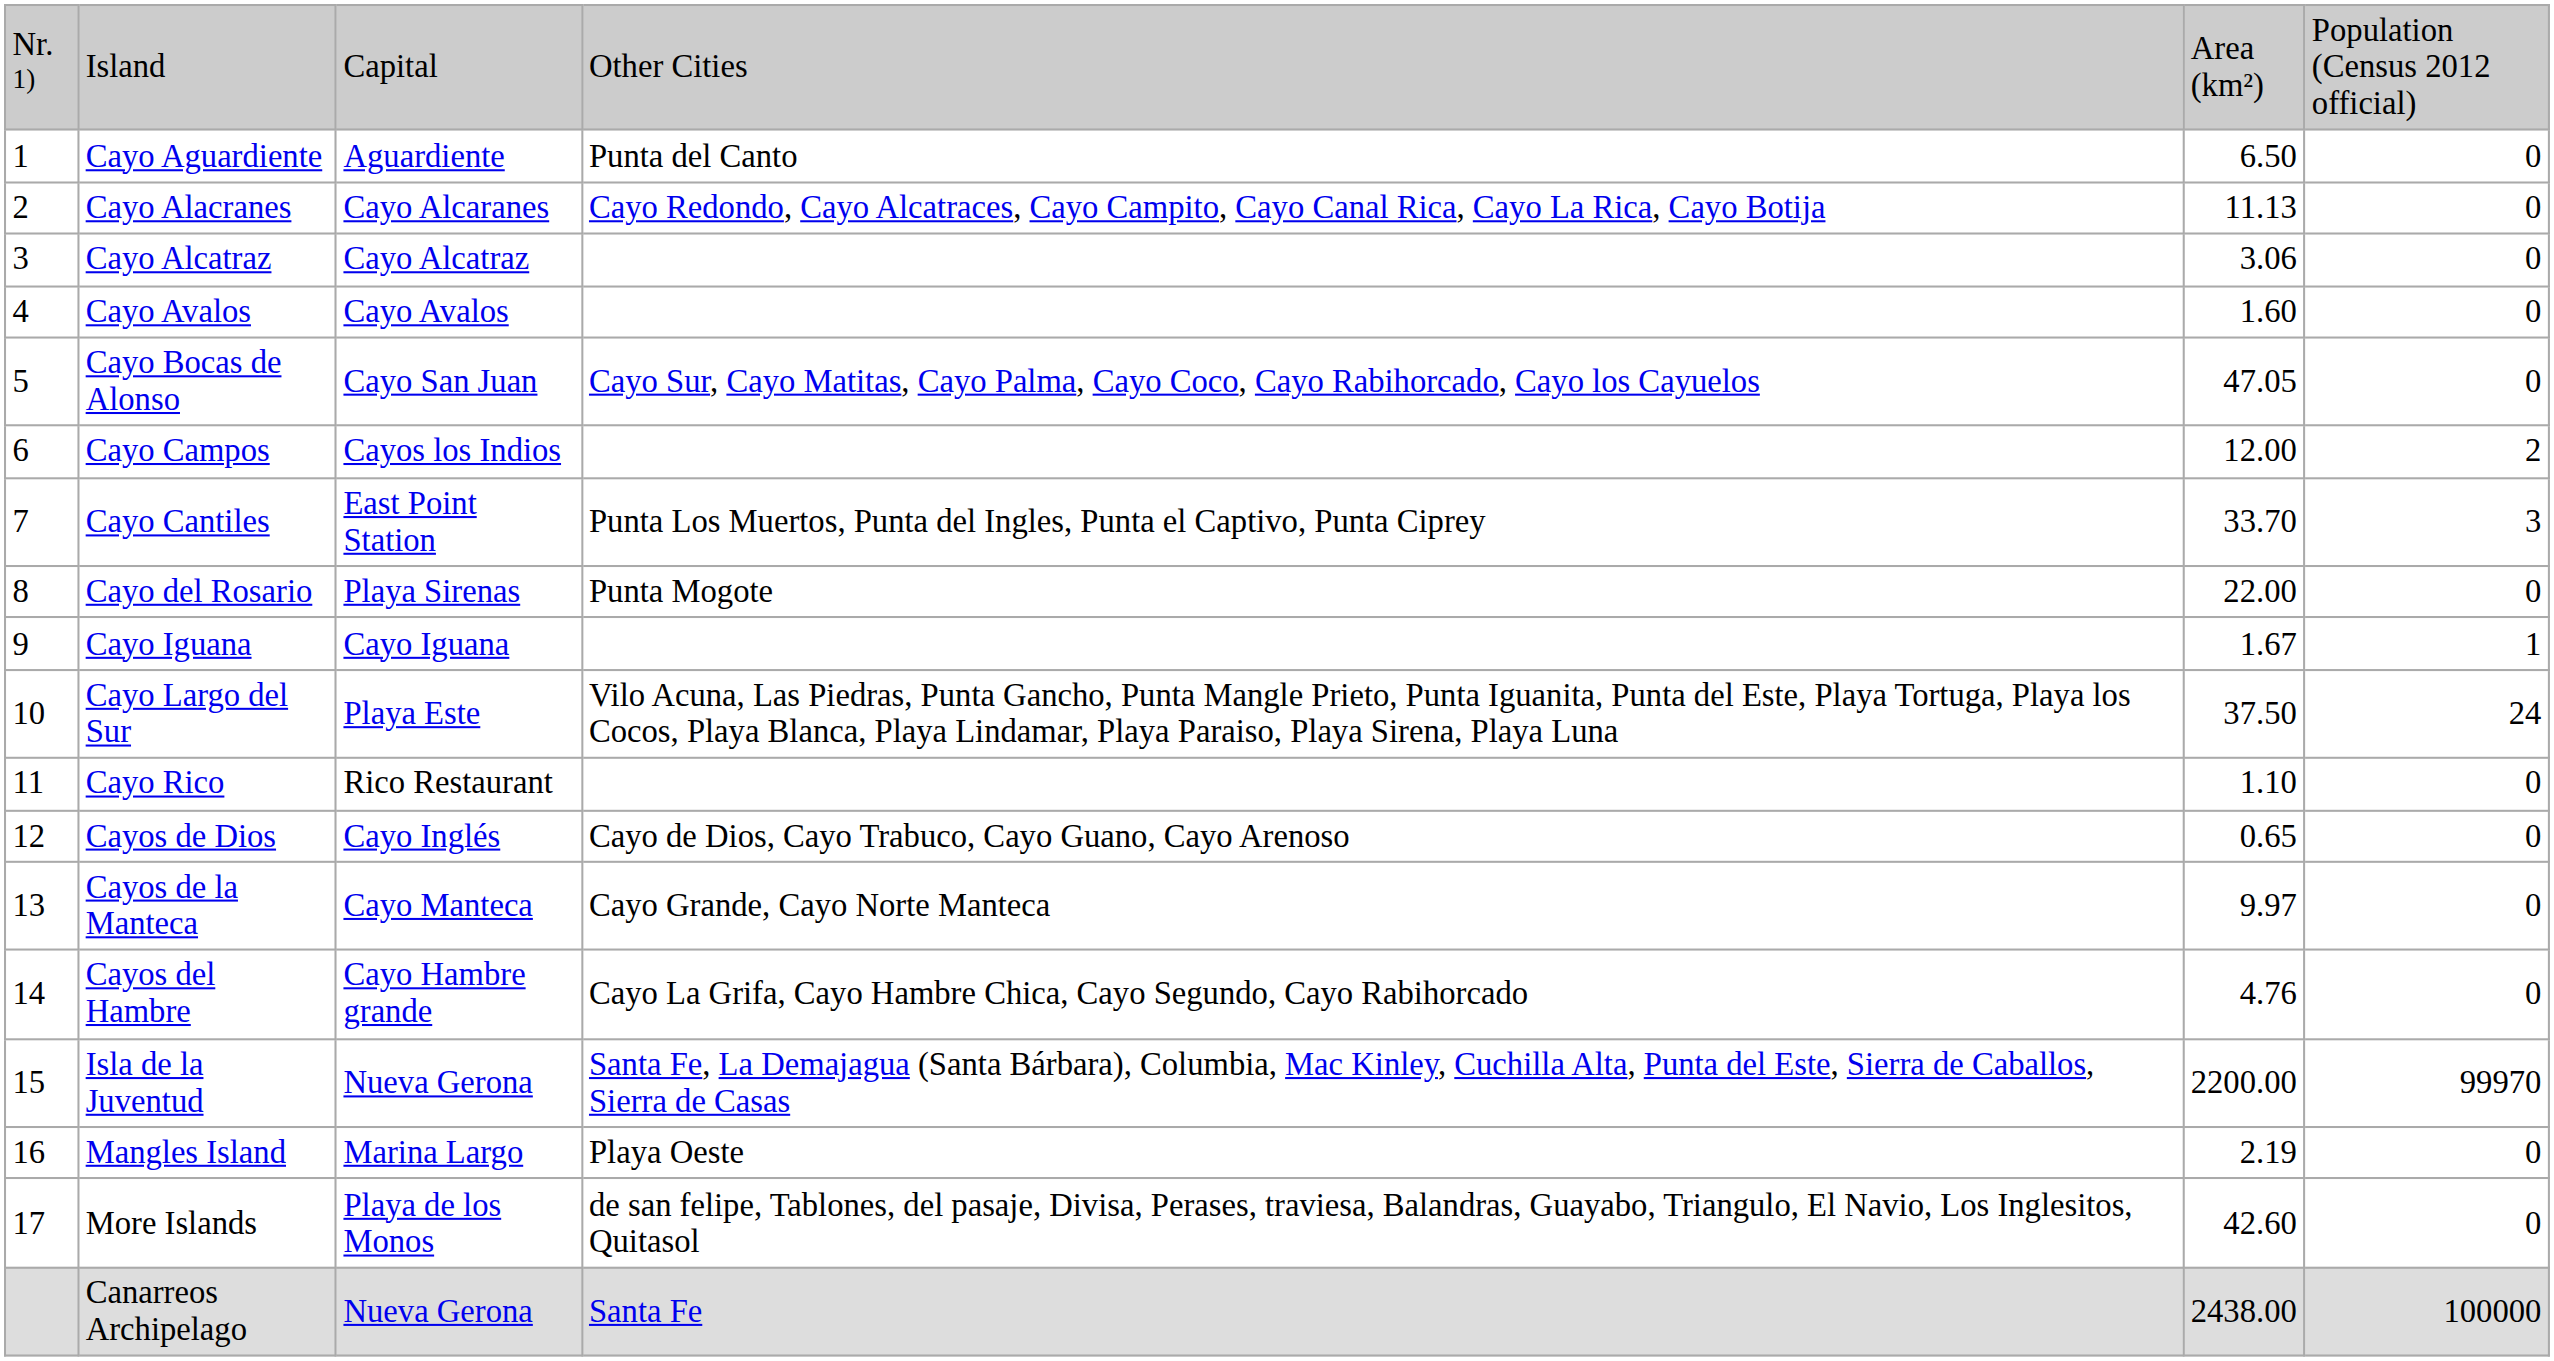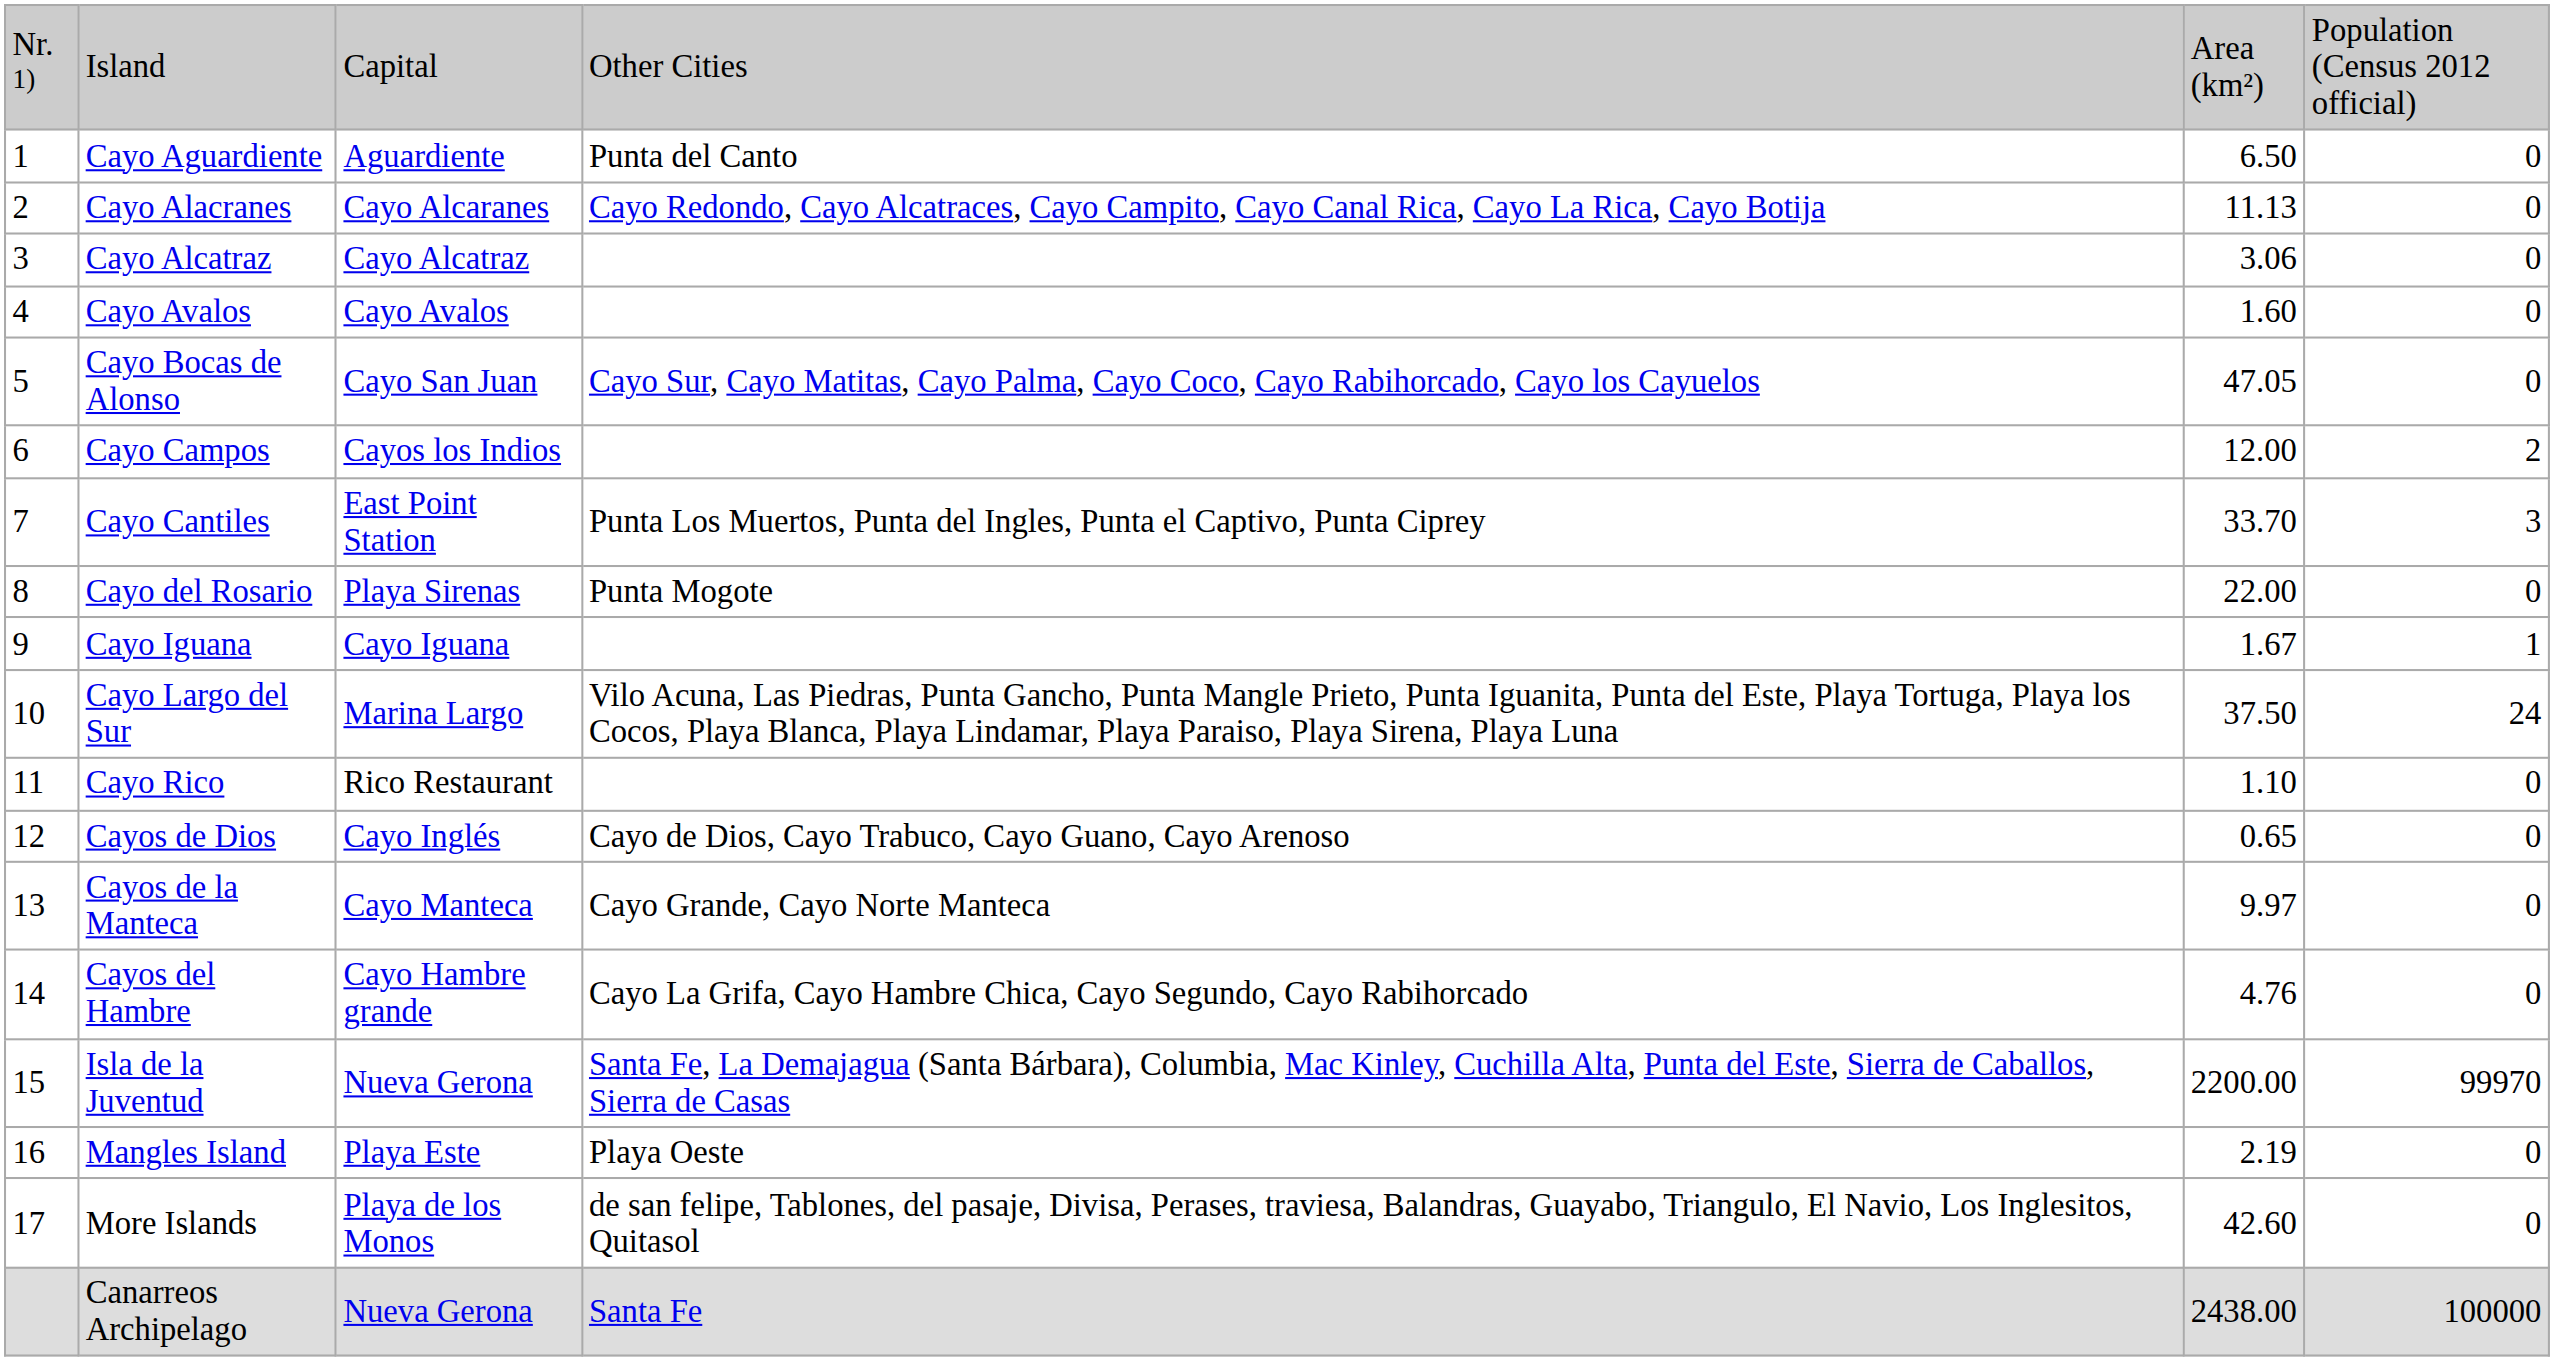Cayo Largo del Sur | column 3: Playa Este -> Marina Largo
Mangles Island | column 3: Marina Largo -> Playa Este
